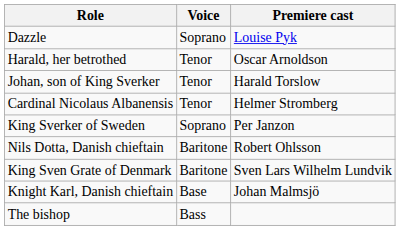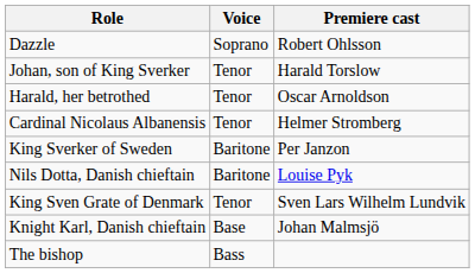Dazzle | Premiere cast: Louise Pyk -> Robert Ohlsson
rows swapped: Harald, her betrothed <-> Johan, son of King Sverker
King Sverker of Sweden | Voice: Soprano -> Baritone
Nils Dotta, Danish chieftain | Premiere cast: Robert Ohlsson -> Louise Pyk
King Sven Grate of Denmark | Voice: Baritone -> Tenor
